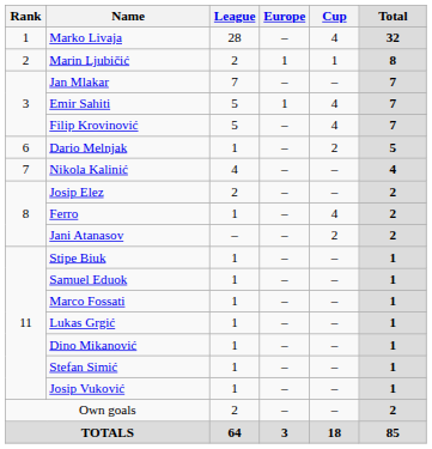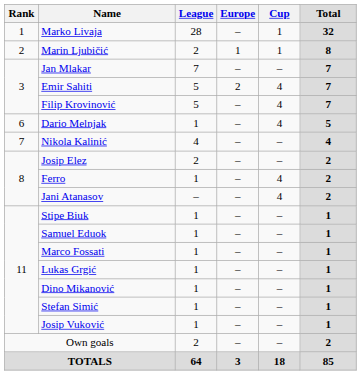Marko Livaja | Cup: 4 -> 1
Emir Sahiti | Europe: 1 -> 2
Dario Melnjak | Cup: 2 -> 4
Jani Atanasov | Cup: 2 -> 4
